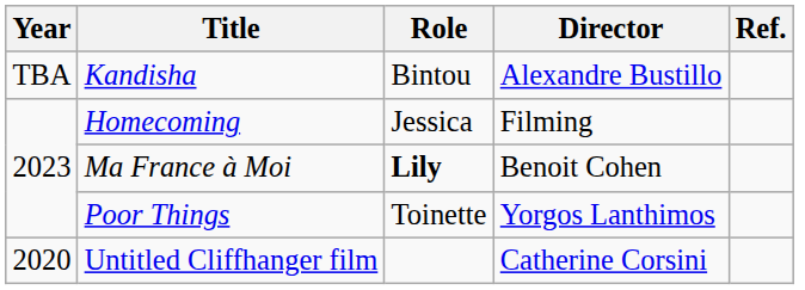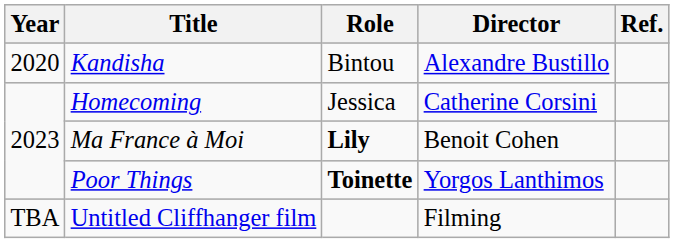Kandisha | Year: TBA -> 2020
Homecoming | Director: Filming -> Catherine Corsini
Poor Things | Role: normal -> bold
Untitled Cliffhanger film | Year: 2020 -> TBA
Untitled Cliffhanger film | Director: Catherine Corsini -> Filming
